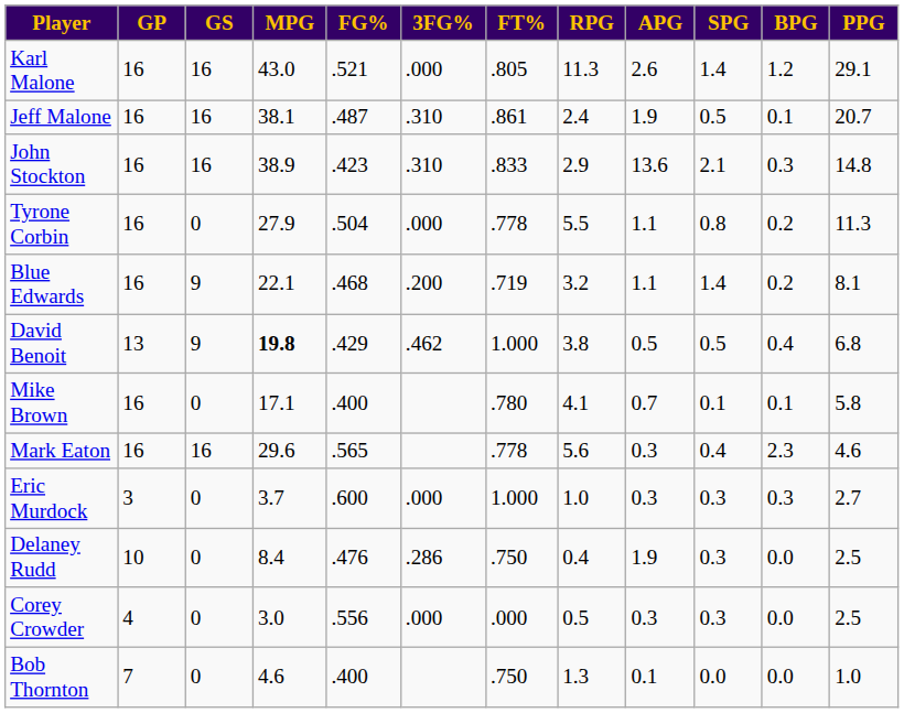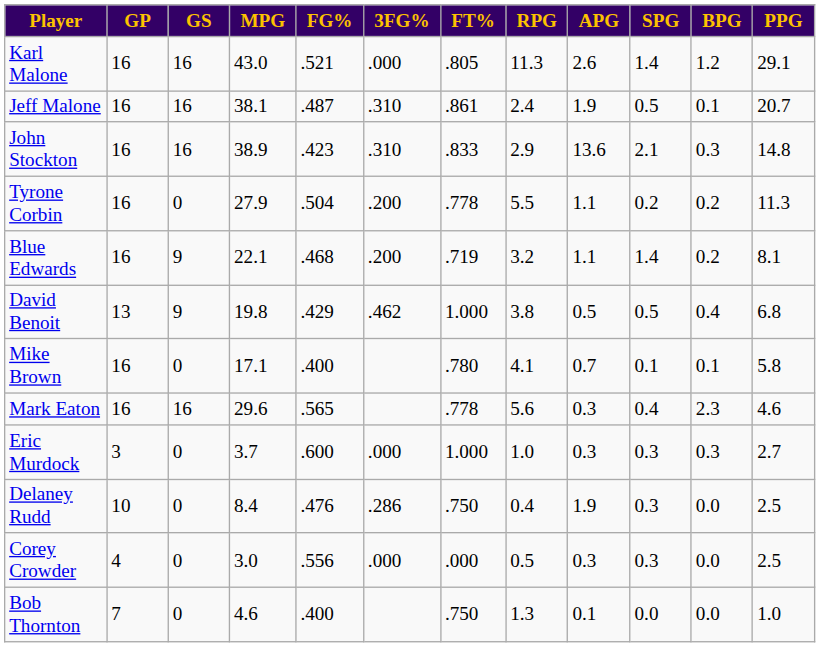Tyrone Corbin | 3FG%: .000 -> .200
Tyrone Corbin | SPG: 0.8 -> 0.2
David Benoit | MPG: bold -> normal
